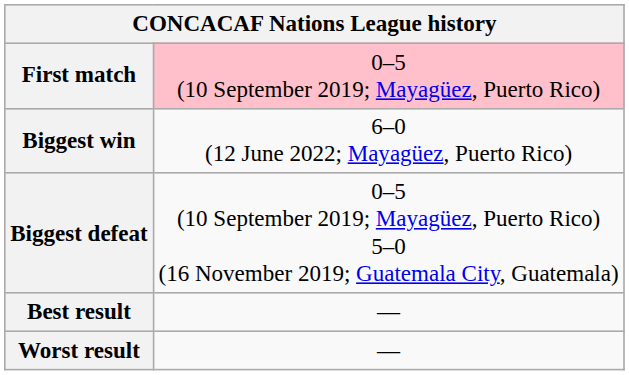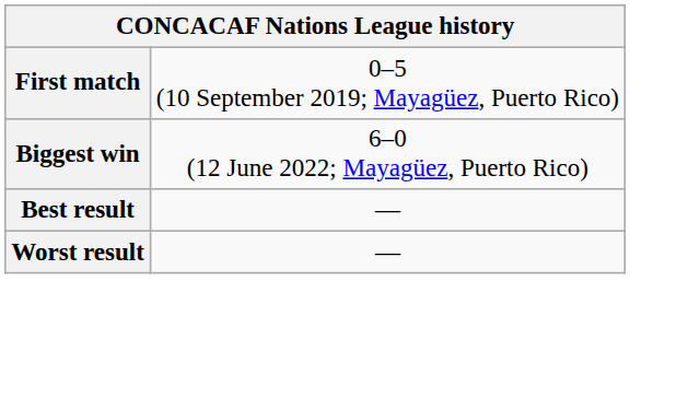First match | column 2: pink background -> no background
- row: Biggest defeat | 0–5 (10 September 2019; Mayagüez, Puerto Rico) 5–0 (16 November 2019; Guatemala City, Guatemala)
